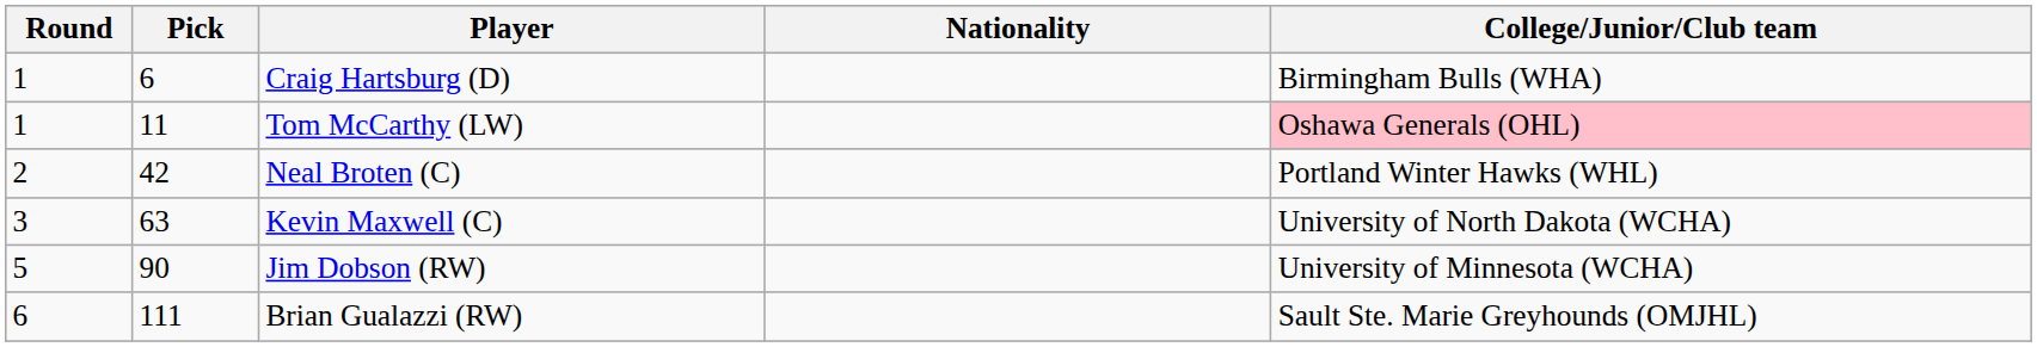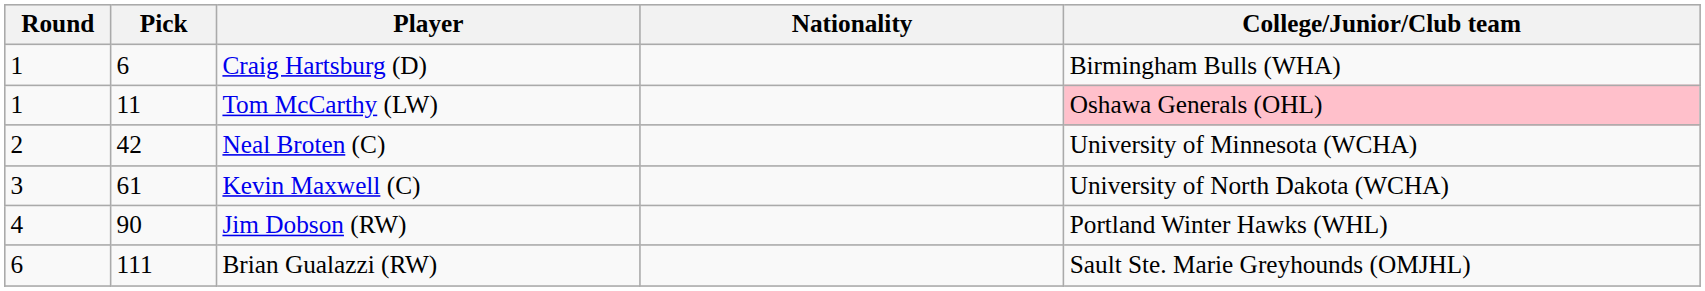Neal Broten (C) | College/Junior/Club team: Portland Winter Hawks (WHL) -> University of Minnesota (WCHA)
Kevin Maxwell (C) | Pick: 63 -> 61
Jim Dobson (RW) | Round: 5 -> 4
Jim Dobson (RW) | College/Junior/Club team: University of Minnesota (WCHA) -> Portland Winter Hawks (WHL)
